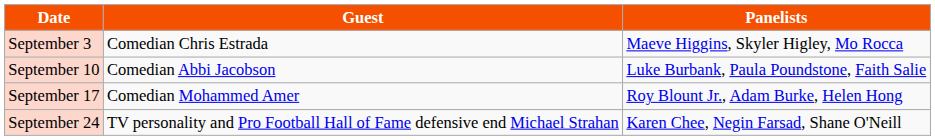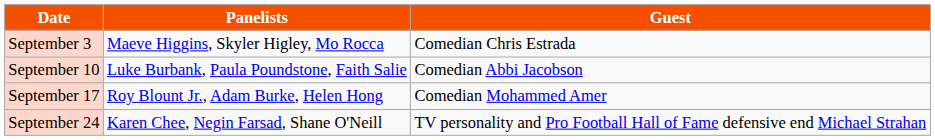columns swapped: Guest <-> Panelists
